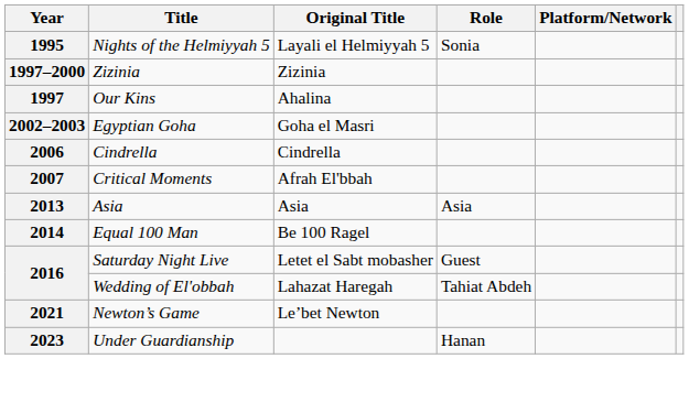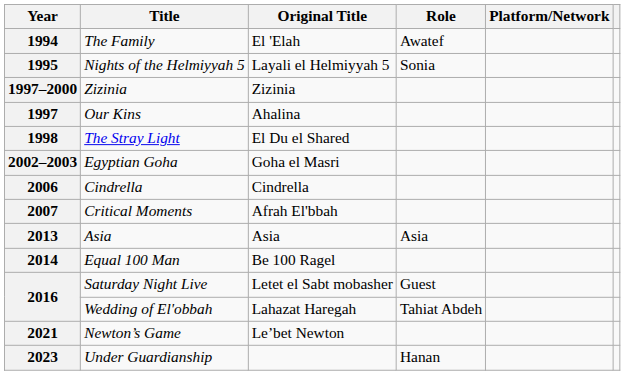+ row: 1994 | The Family | El 'Elah | Awatef
+ row: 1998 | The Stray Light | El Du el Shared
